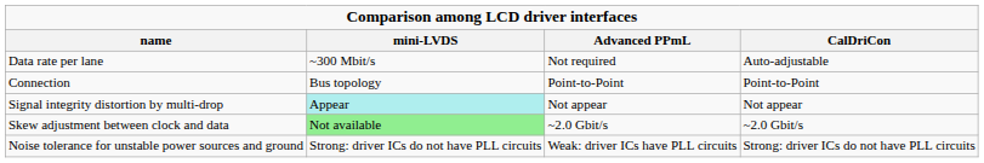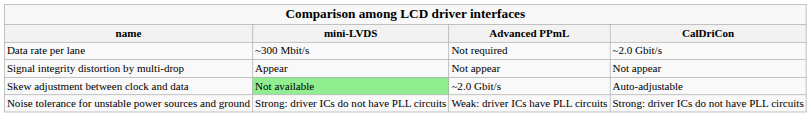Data rate per lane | column 4: Auto-adjustable -> ~2.0 Gbit/s
- row: Connection | Bus topology | Point-to-Point | Point-to-Point
Signal integrity distortion by multi-drop | column 2: paleturquoise background -> no background
Skew adjustment between clock and data | column 4: ~2.0 Gbit/s -> Auto-adjustable
